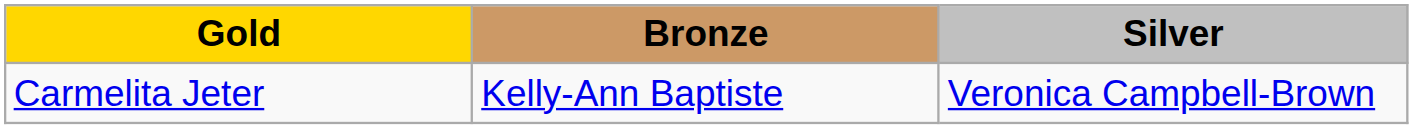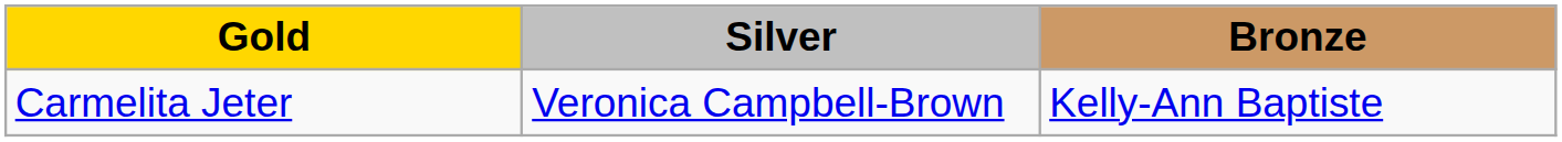columns swapped: Silver <-> Bronze
